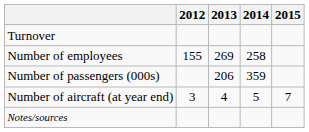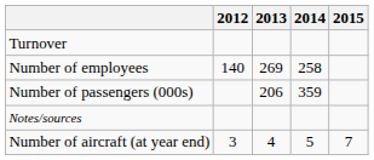Number of employees | 2012: 155 -> 140
rows swapped: Number of aircraft (at year end) <-> Notes/sources
